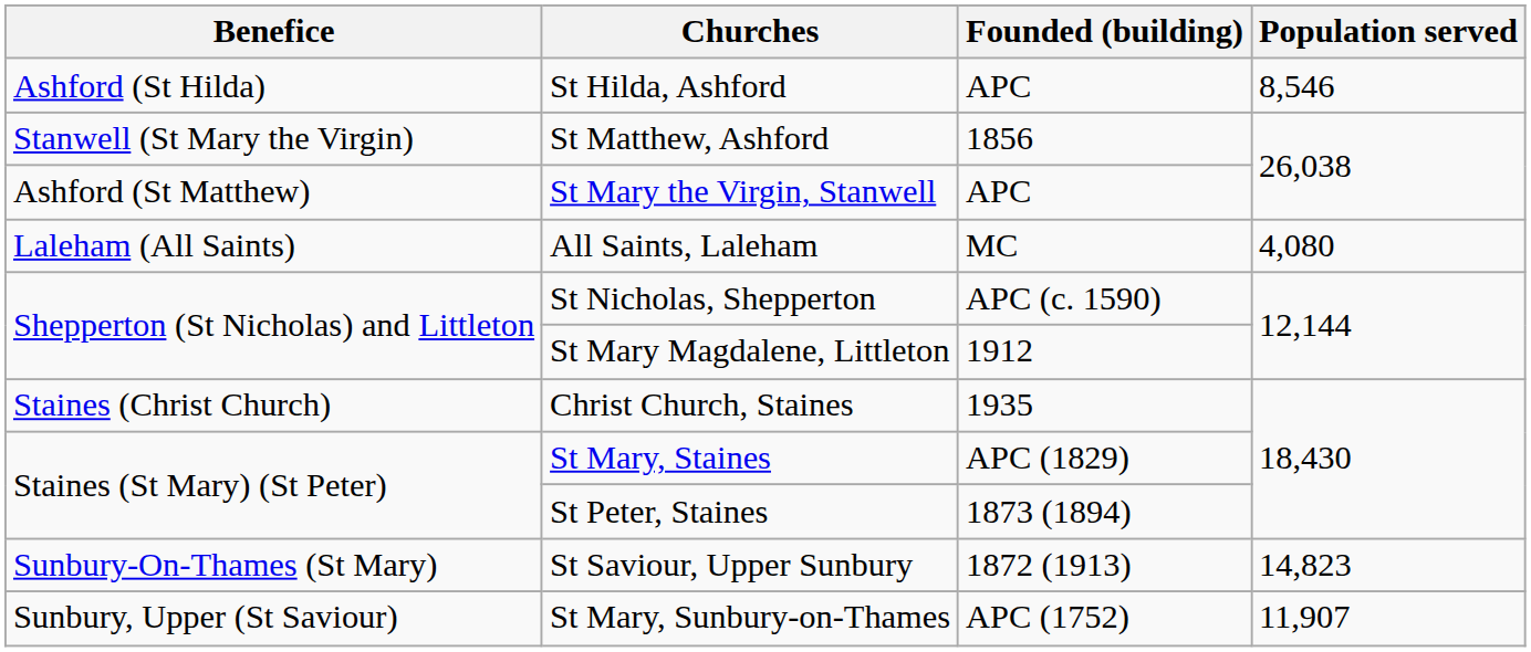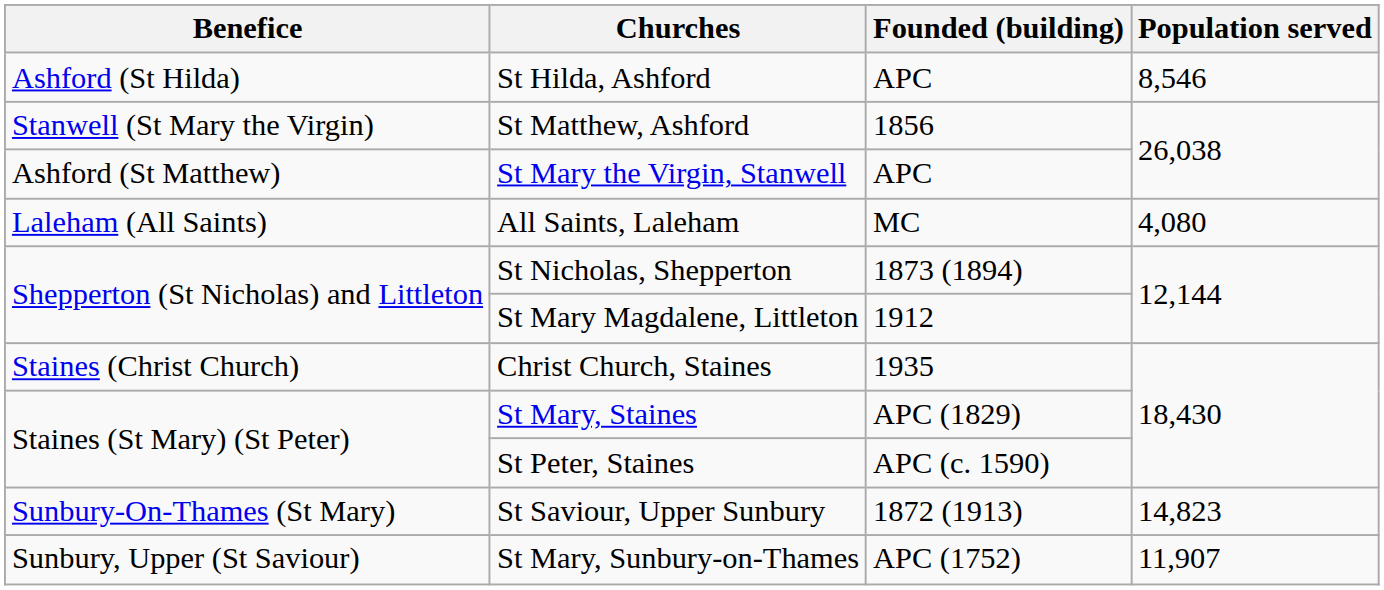St Nicholas, Shepperton | Founded (building): APC (c. 1590) -> 1873 (1894)
St Peter, Staines | Founded (building): 1873 (1894) -> APC (c. 1590)
